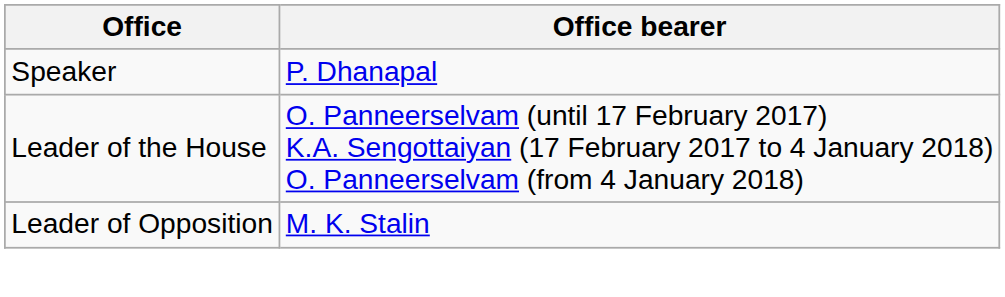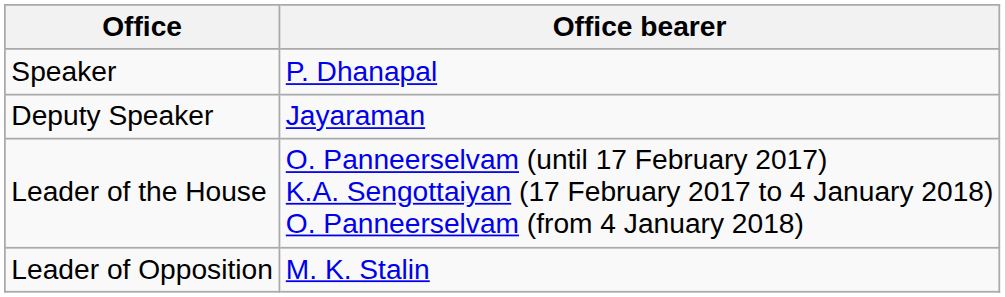+ row: Deputy Speaker | Jayaraman
